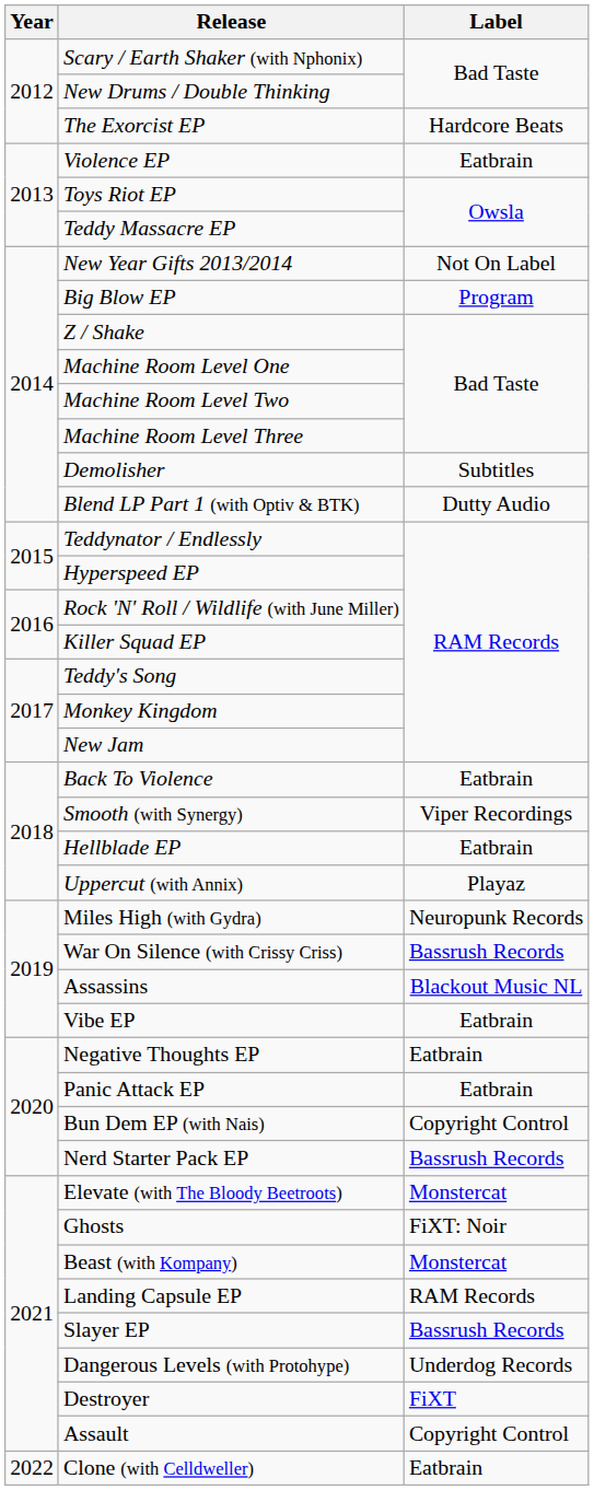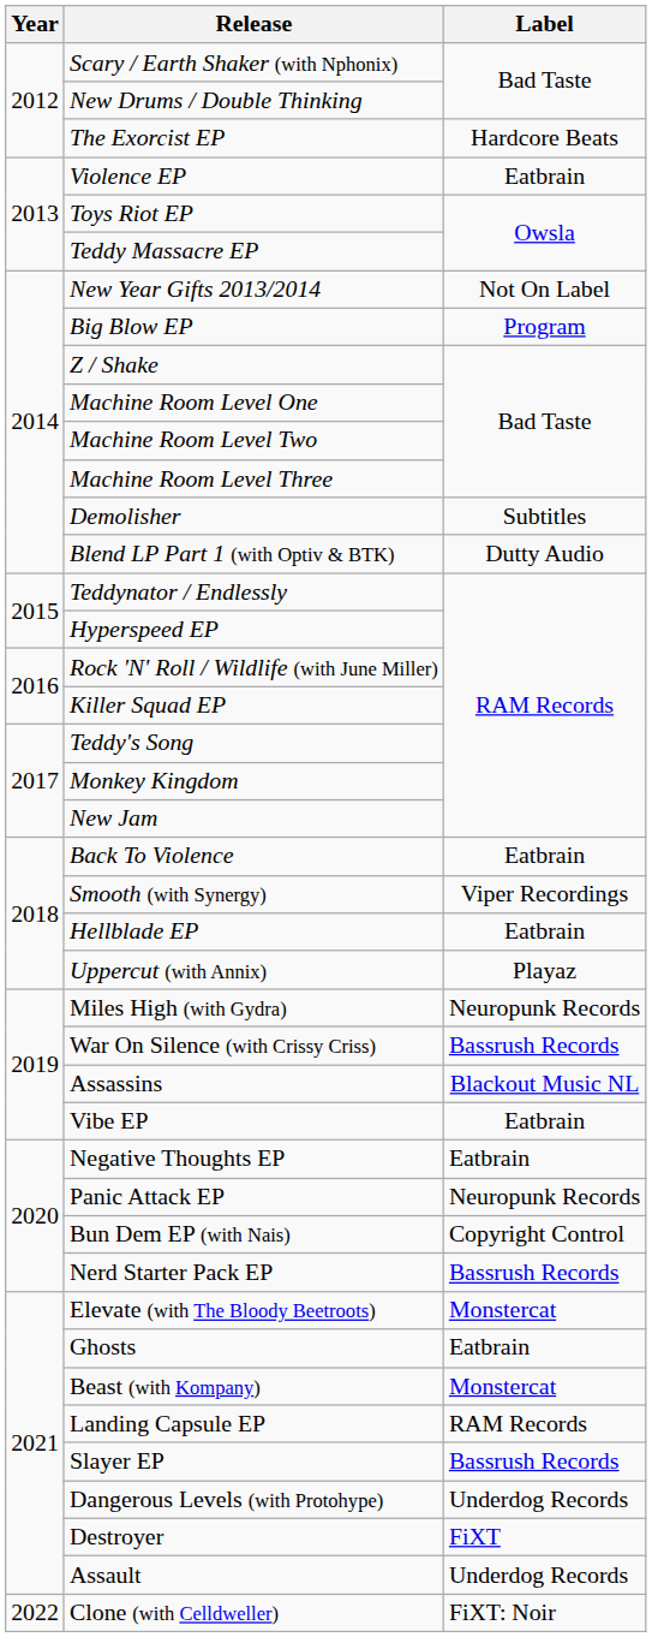Panic Attack EP | Label: Eatbrain -> Neuropunk Records
Ghosts | Label: FiXT: Noir -> Eatbrain
Assault | Label: Copyright Control -> Underdog Records
Clone (with Celldweller) | Label: Eatbrain -> FiXT: Noir
